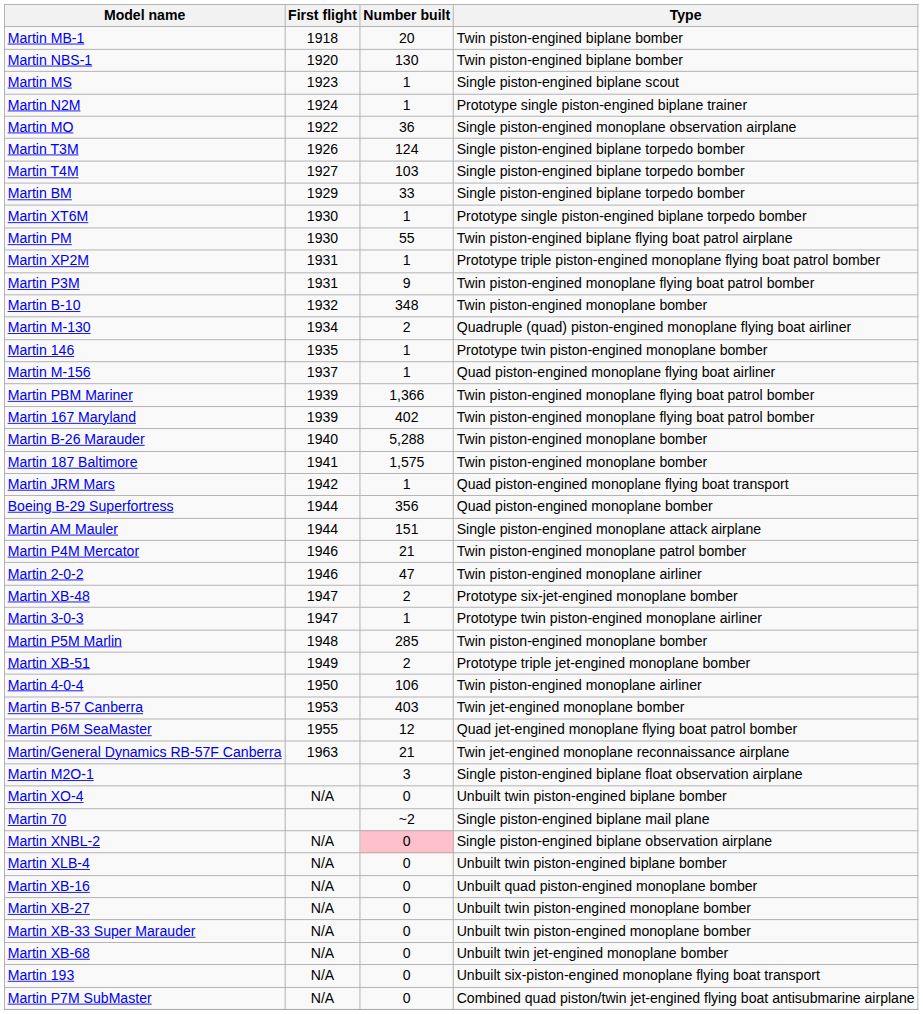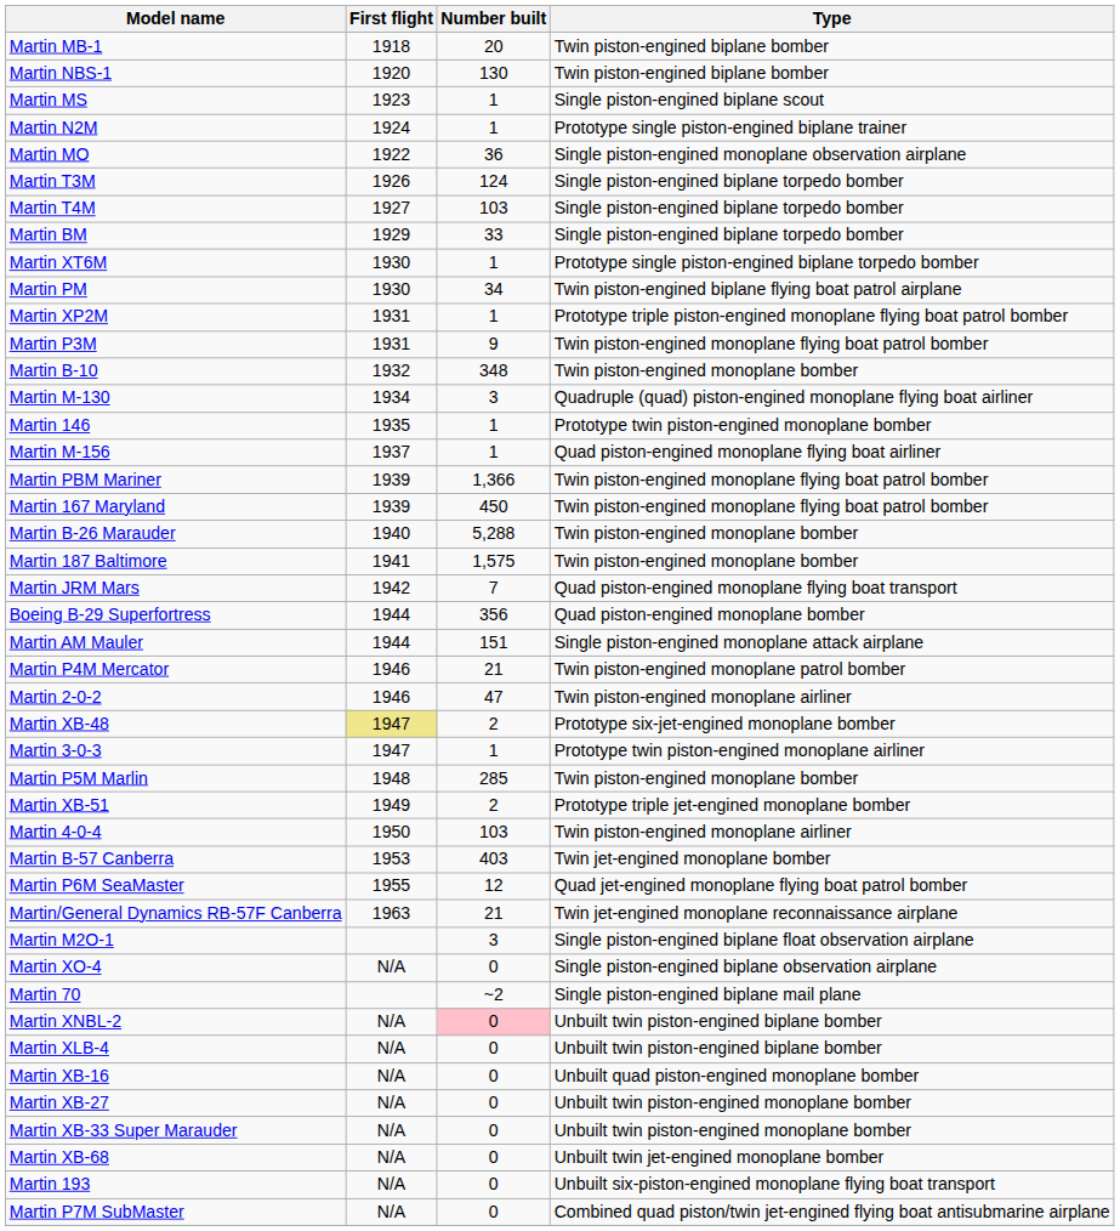Martin PM | Number built: 55 -> 34
Martin M-130 | Number built: 2 -> 3
Martin 167 Maryland | Number built: 402 -> 450
Martin JRM Mars | Number built: 1 -> 7
Martin XB-48 | First flight: no background -> khaki background
Martin 4-0-4 | Number built: 106 -> 103
Martin XO-4 | Type: Unbuilt twin piston-engined biplane bomber -> Single piston-engined biplane observation airplane
Martin XNBL-2 | Type: Single piston-engined biplane observation airplane -> Unbuilt twin piston-engined biplane bomber
